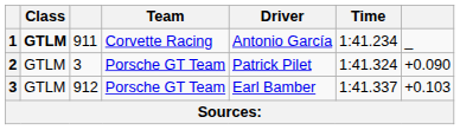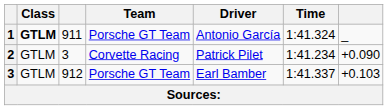1 | Team: Corvette Racing -> Porsche GT Team
1 | Time: 1:41.234 -> 1:41.324
2 | Team: Porsche GT Team -> Corvette Racing
2 | Time: 1:41.324 -> 1:41.234
